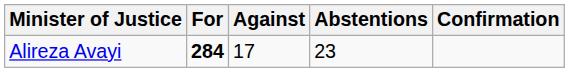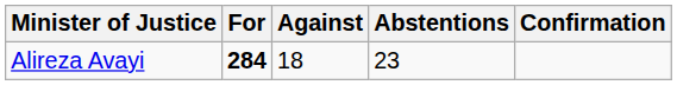Alireza Avayi | Against: 17 -> 18
